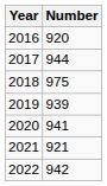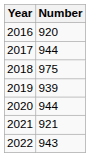2020 | Number: 941 -> 944
2022 | Number: 942 -> 943
